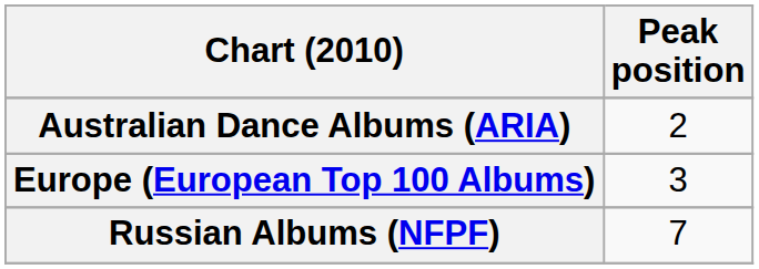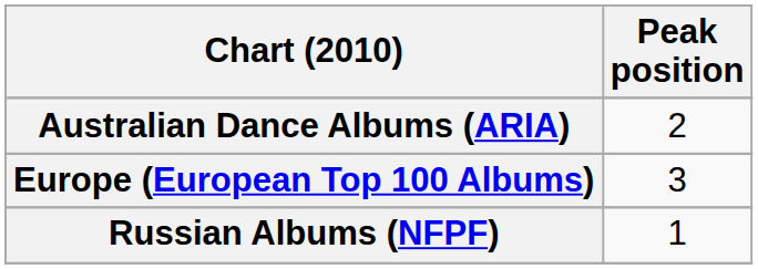Russian Albums (NFPF) | Peak position: 7 -> 1
